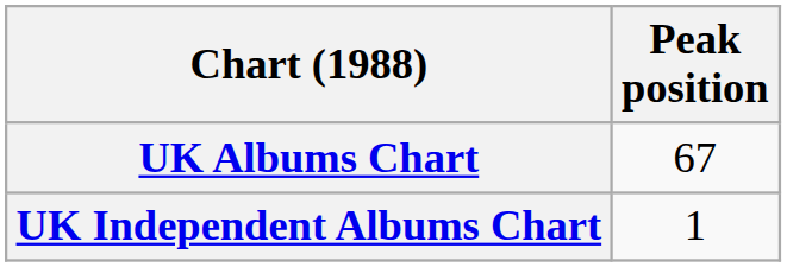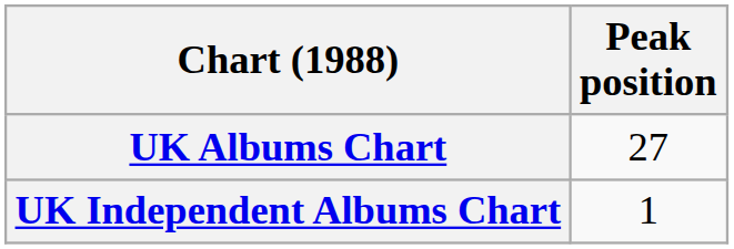UK Albums Chart | Peak position: 67 -> 27
